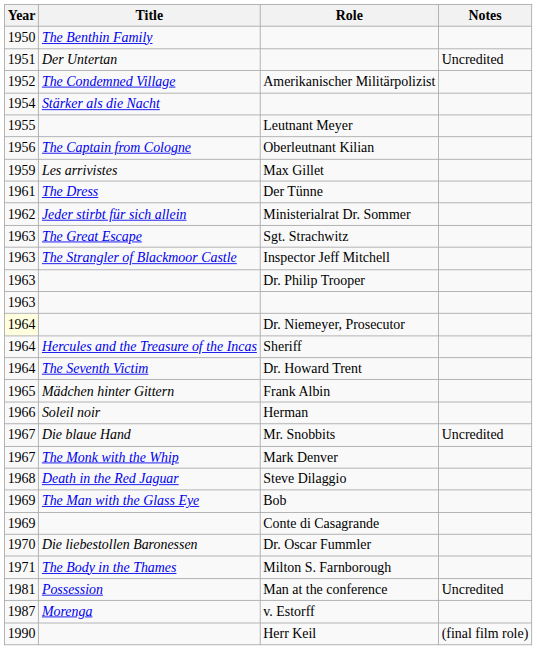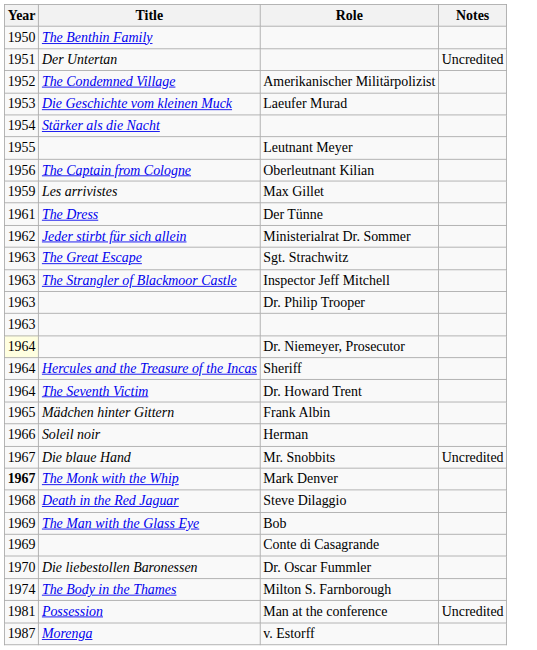+ row: 1953 | Die Geschichte vom kleinen Muck | Laeufer Murad
Mark Denver | Year: normal -> bold
Milton S. Farnborough | Year: 1971 -> 1974
- row: 1990 | Herr Keil | (final film role)
